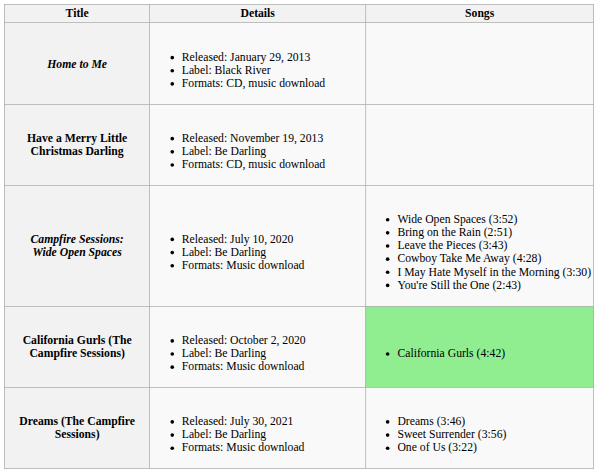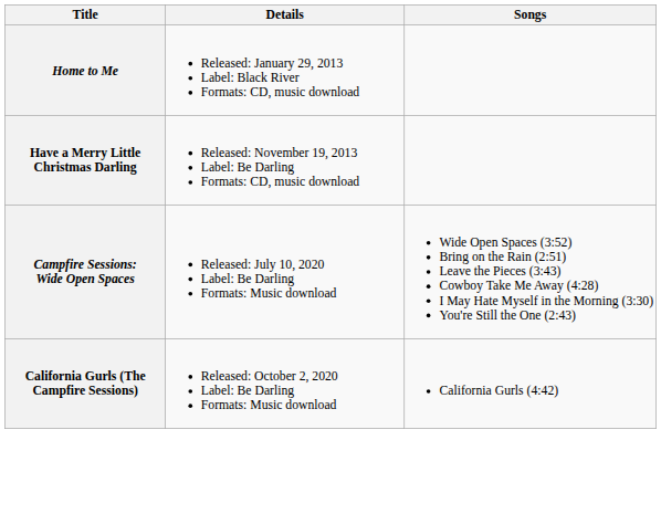California Gurls (The Campfire Sessions) | Songs: lightgreen background -> no background
- row: Dreams (The Campfire Sessions) | Released: July 30, 2021 Label: Be Darling Formats: Music download | Dreams (3:46) Sweet Surrender (3:56) One of Us (3:22)
